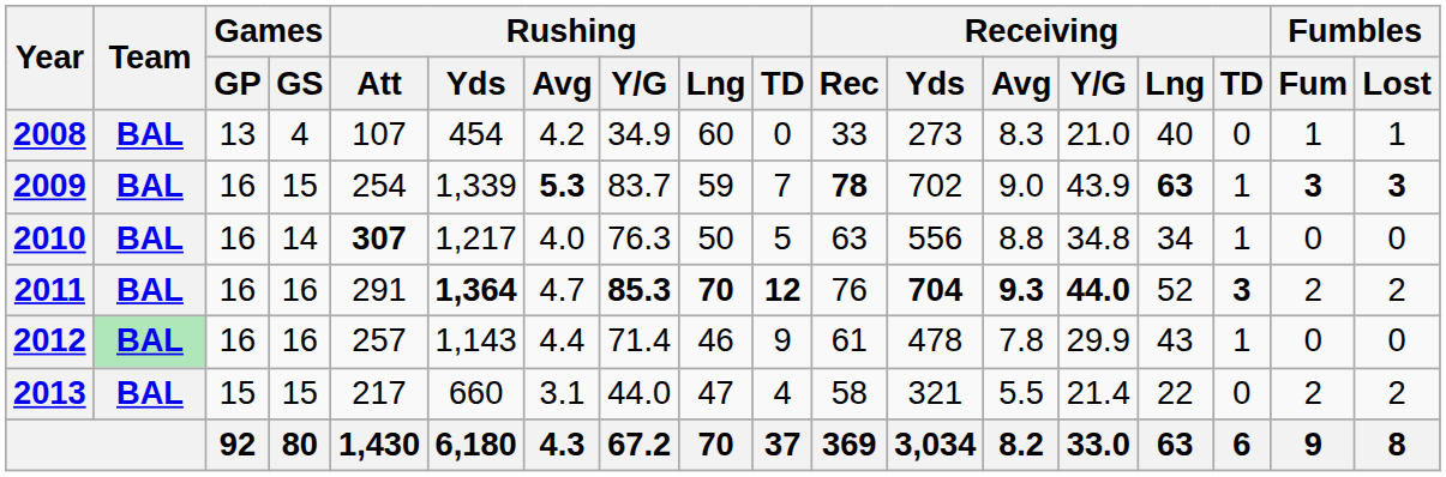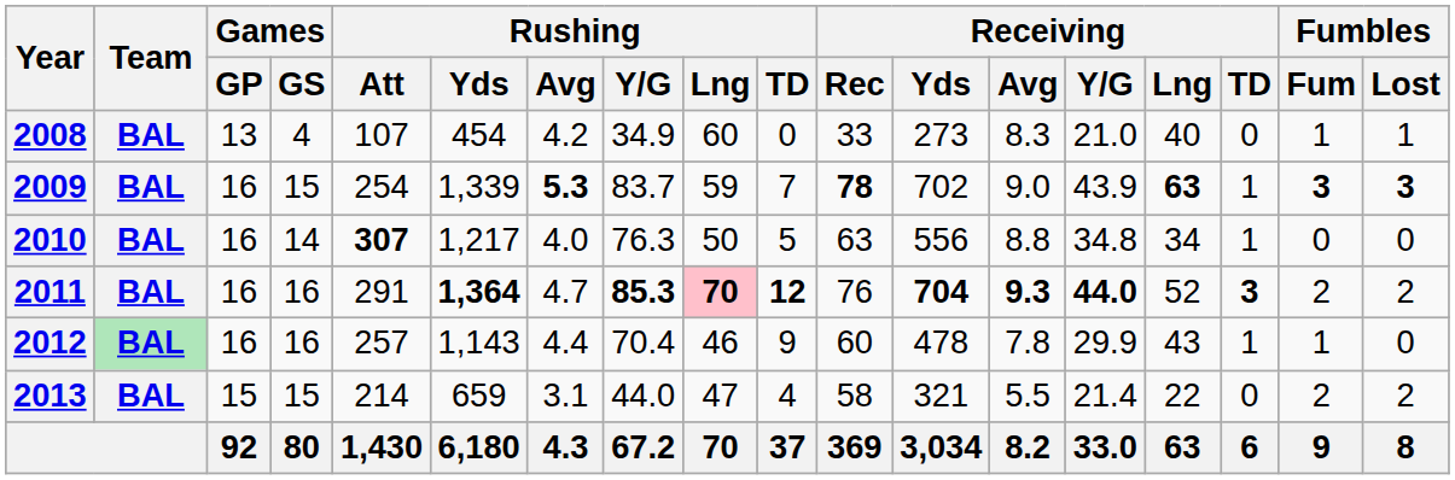2011 | Rushing / Lng: no background -> pink background
2012 | Rushing / Y/G: 71.4 -> 70.4
2012 | Receiving / Rec: 61 -> 60
2012 | Fumbles / Fum: 0 -> 1
2013 | Rushing / Att: 217 -> 214
2013 | Rushing / Yds: 660 -> 659
